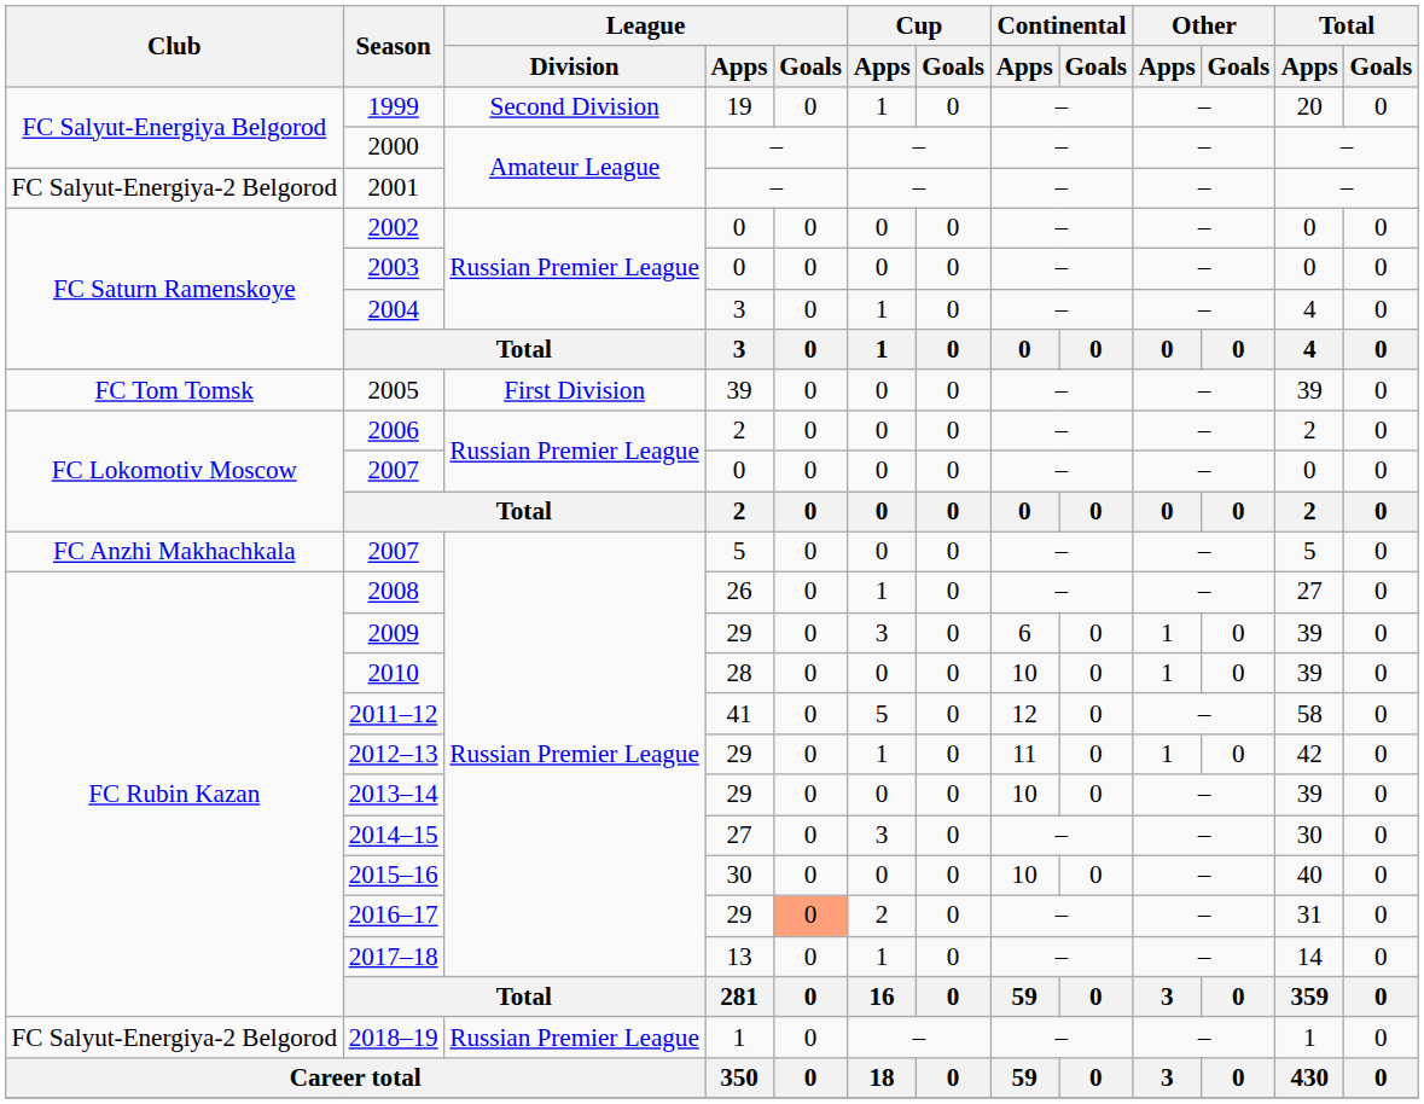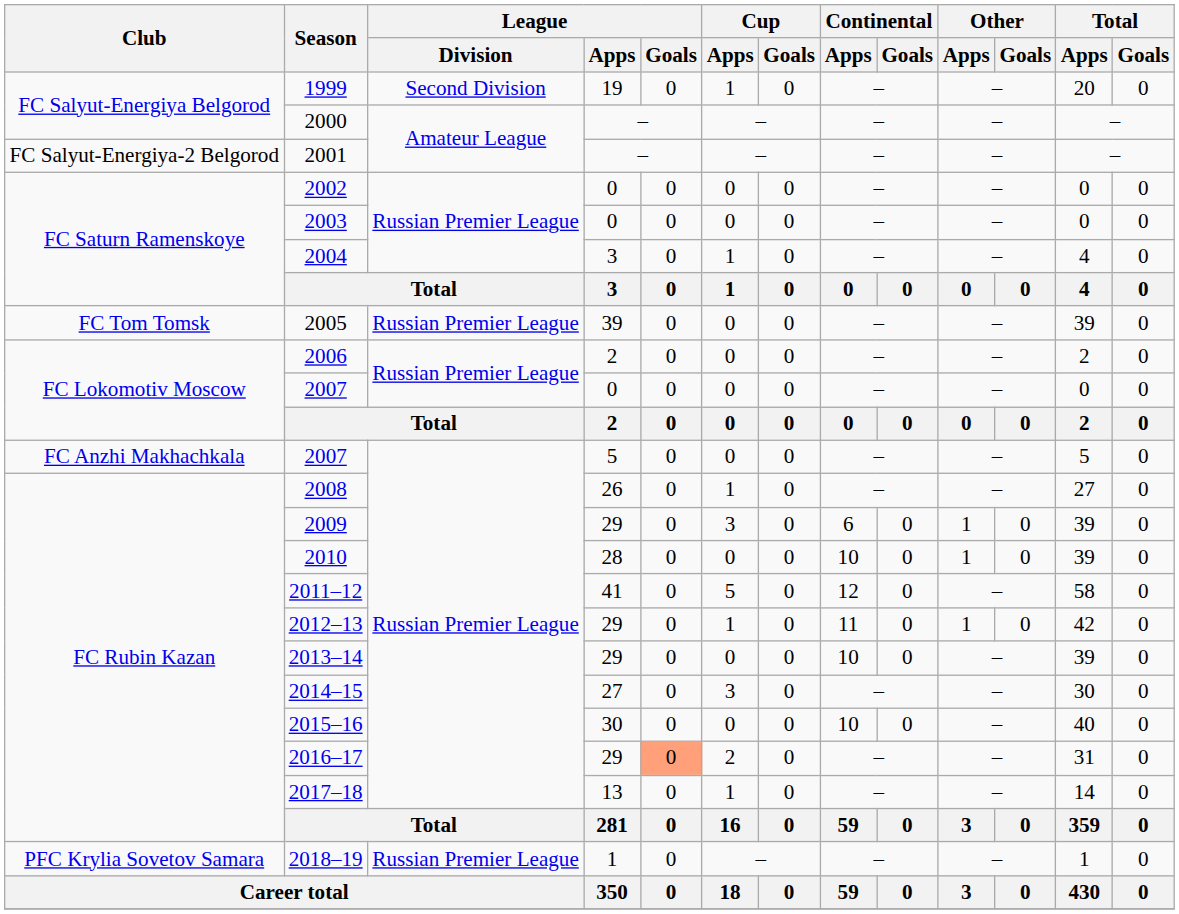2005 | League / Division: First Division -> Russian Premier League
2018–19 | Club: FC Salyut-Energiya-2 Belgorod -> PFC Krylia Sovetov Samara
